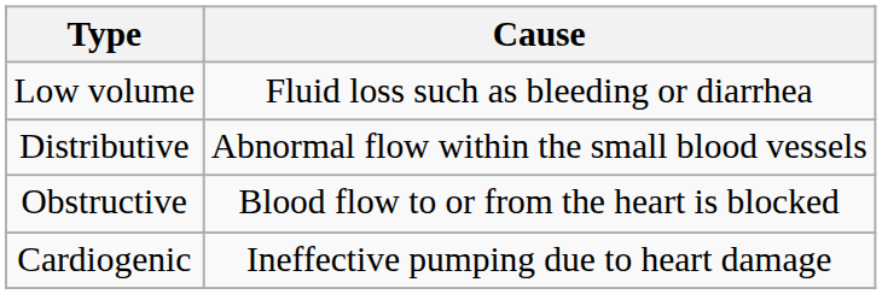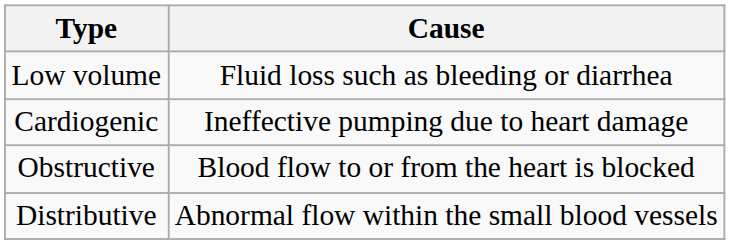rows swapped: Cardiogenic <-> Distributive
